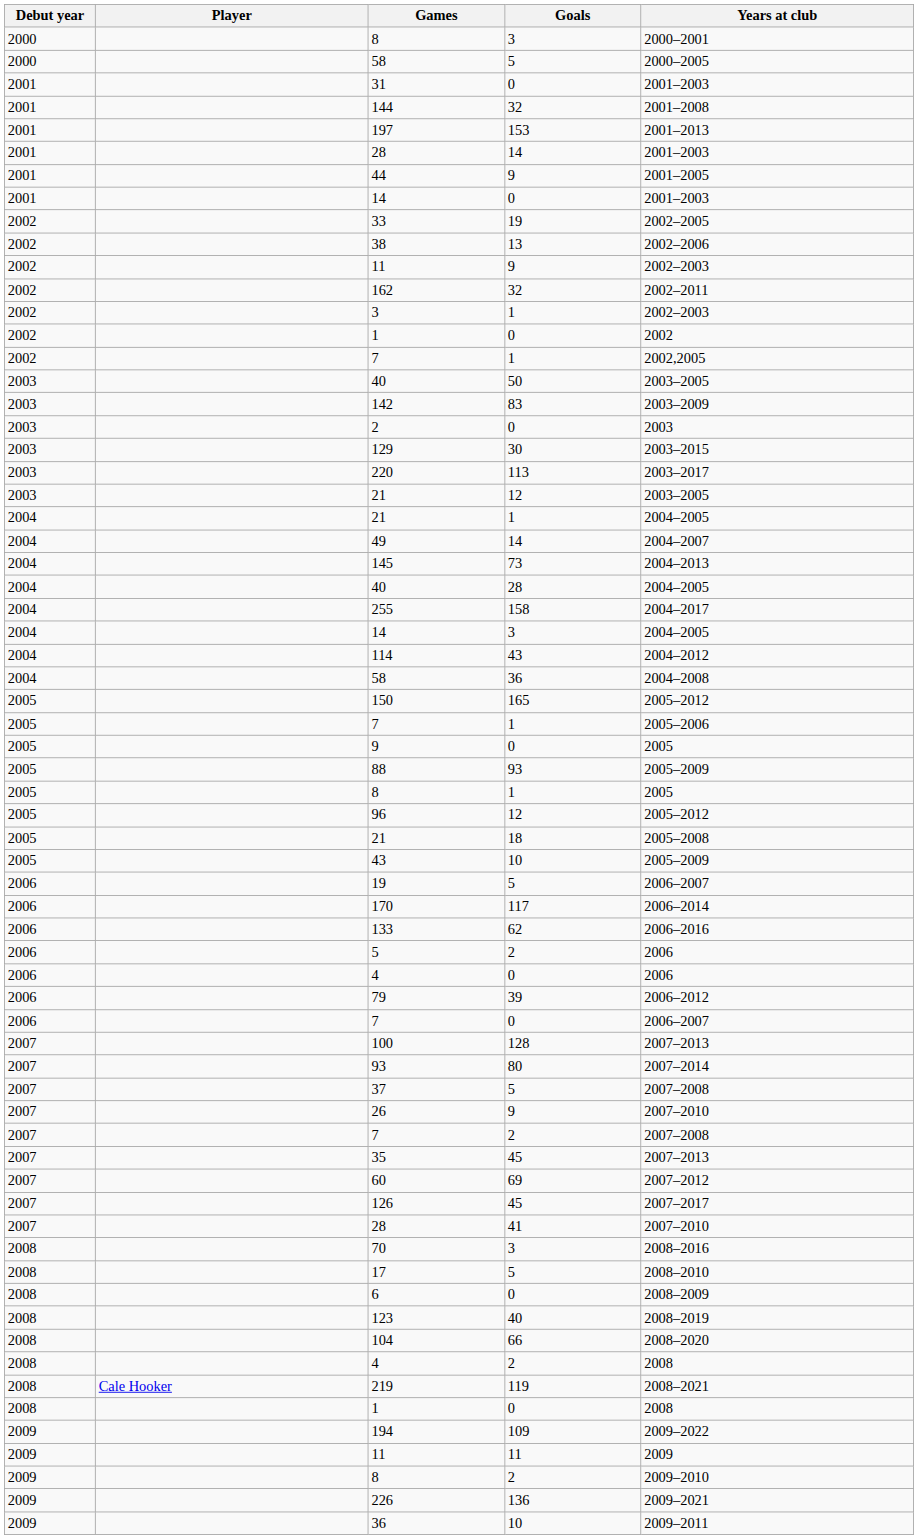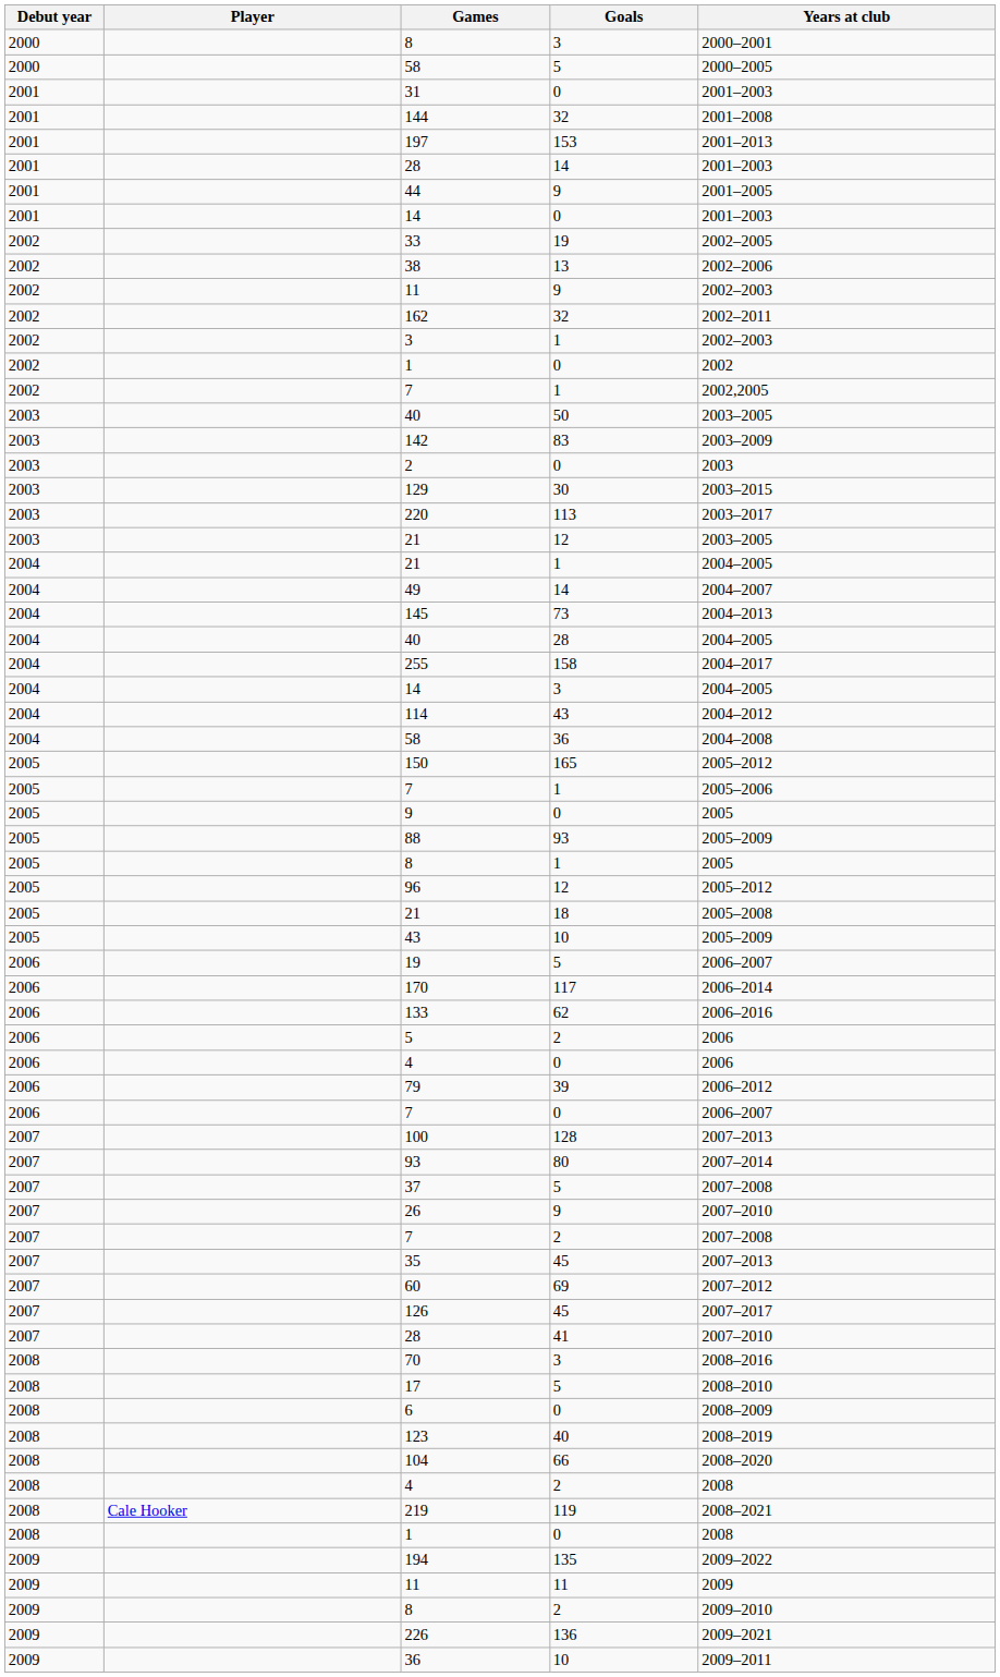194 | Goals: 109 -> 135
